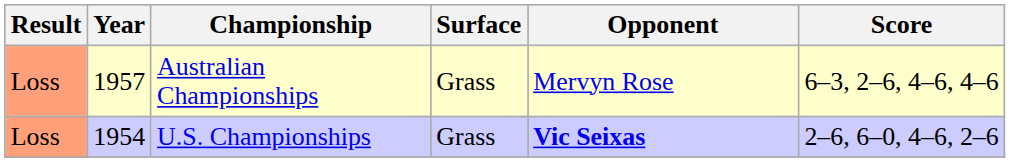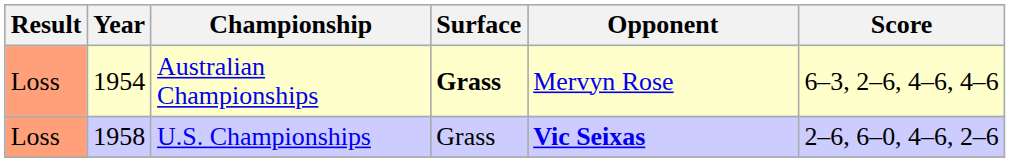Australian Championships | Year: 1957 -> 1954
Australian Championships | Surface: normal -> bold
U.S. Championships | Year: 1954 -> 1958
